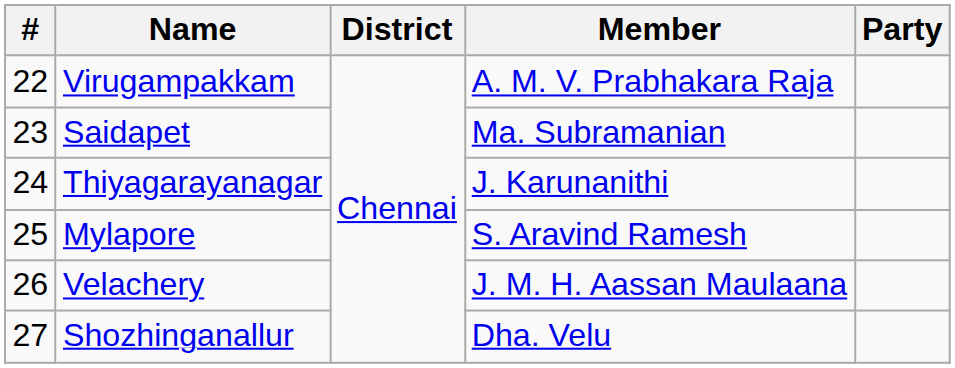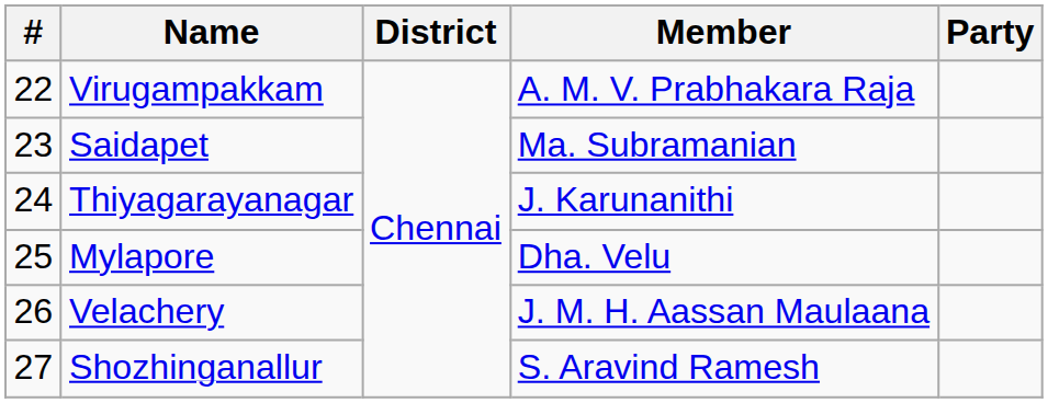Mylapore | Member: S. Aravind Ramesh -> Dha. Velu
Shozhinganallur | Member: Dha. Velu -> S. Aravind Ramesh
